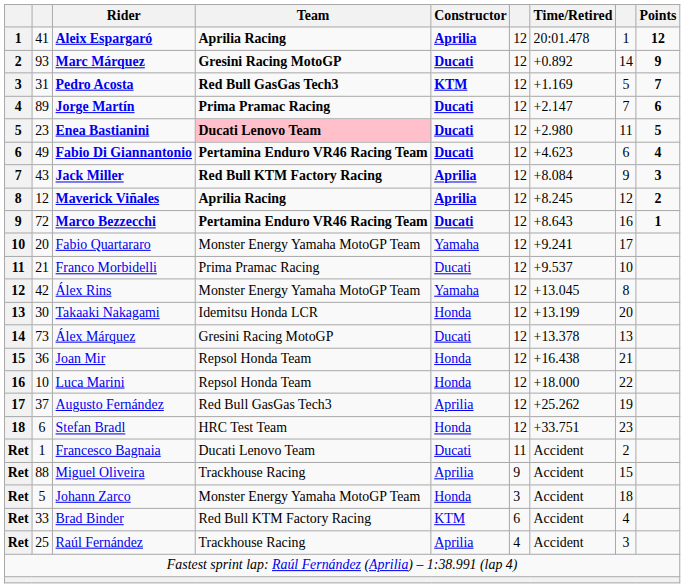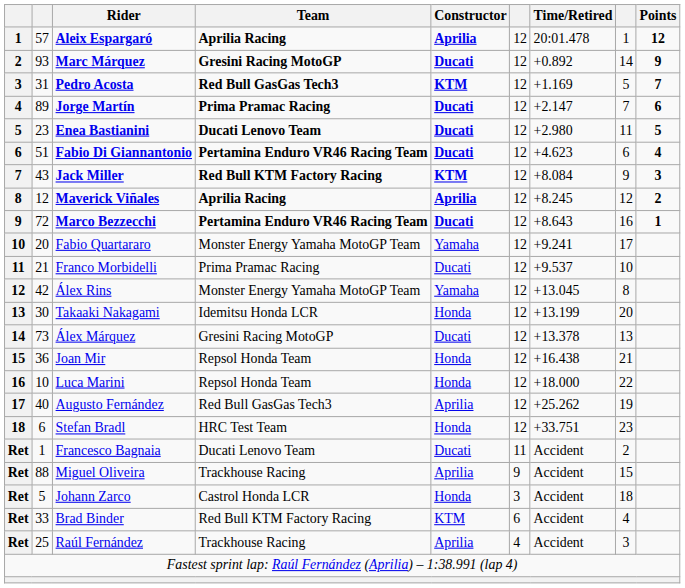Aleix Espargaró | column 2: 41 -> 57
Enea Bastianini | Team: pink background -> no background
Fabio Di Giannantonio | column 2: 49 -> 51
Jack Miller | Constructor: Aprilia -> KTM
Augusto Fernández | column 2: 37 -> 40
Johann Zarco | Team: Monster Energy Yamaha MotoGP Team -> Castrol Honda LCR
